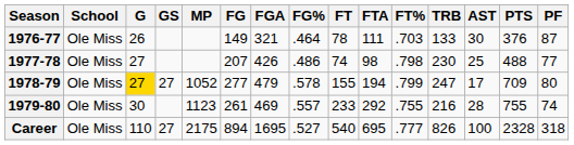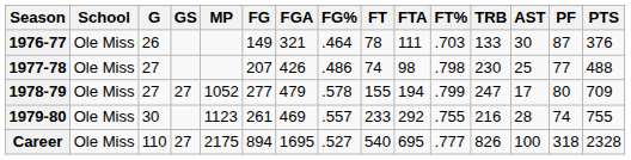columns swapped: PF <-> PTS
1978-79 | G: gold background -> no background
